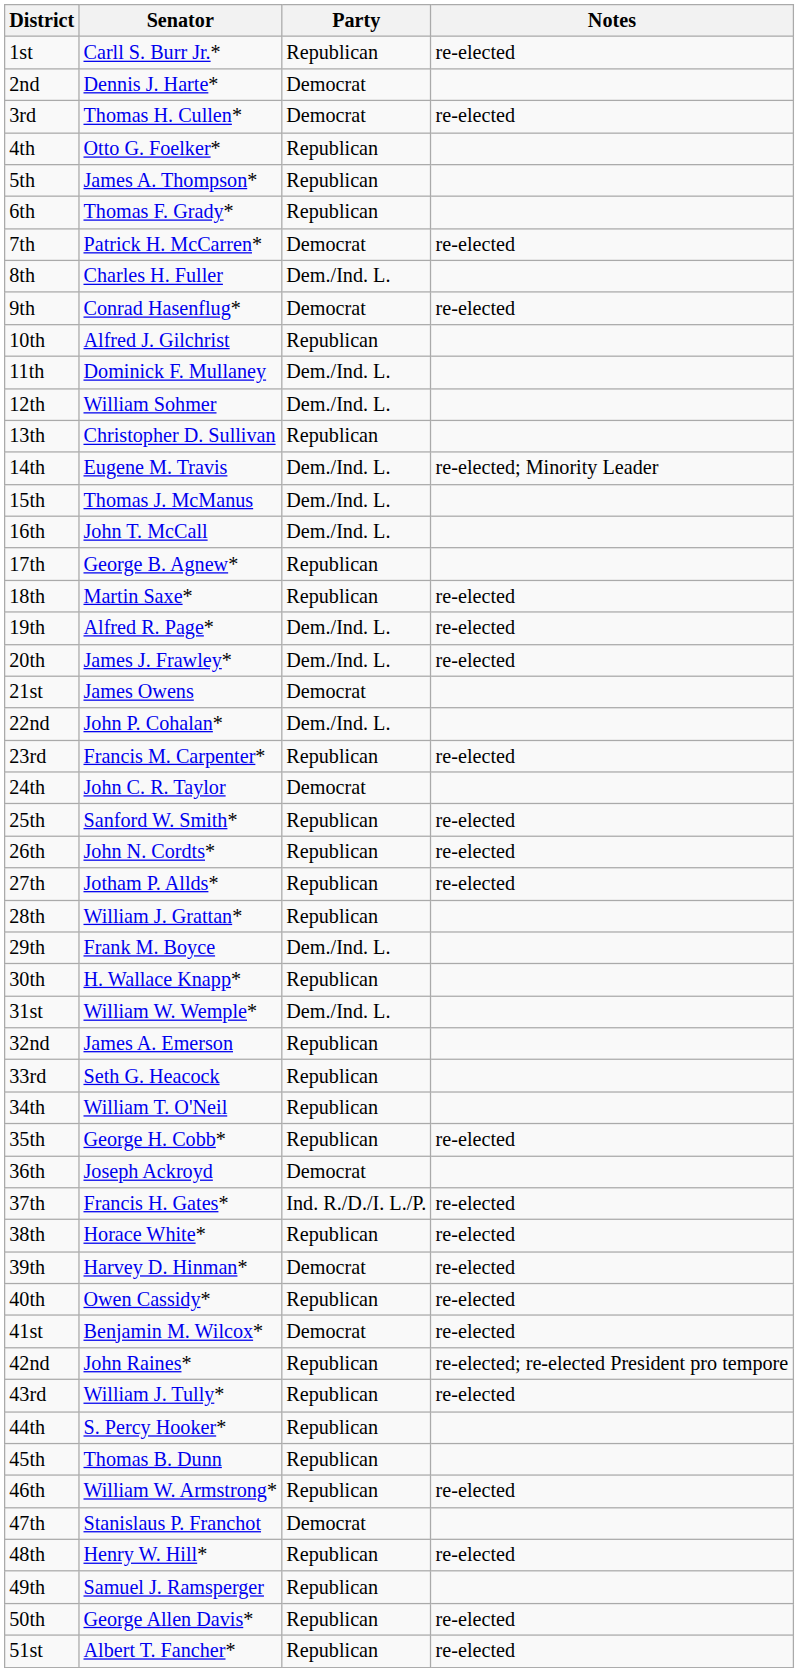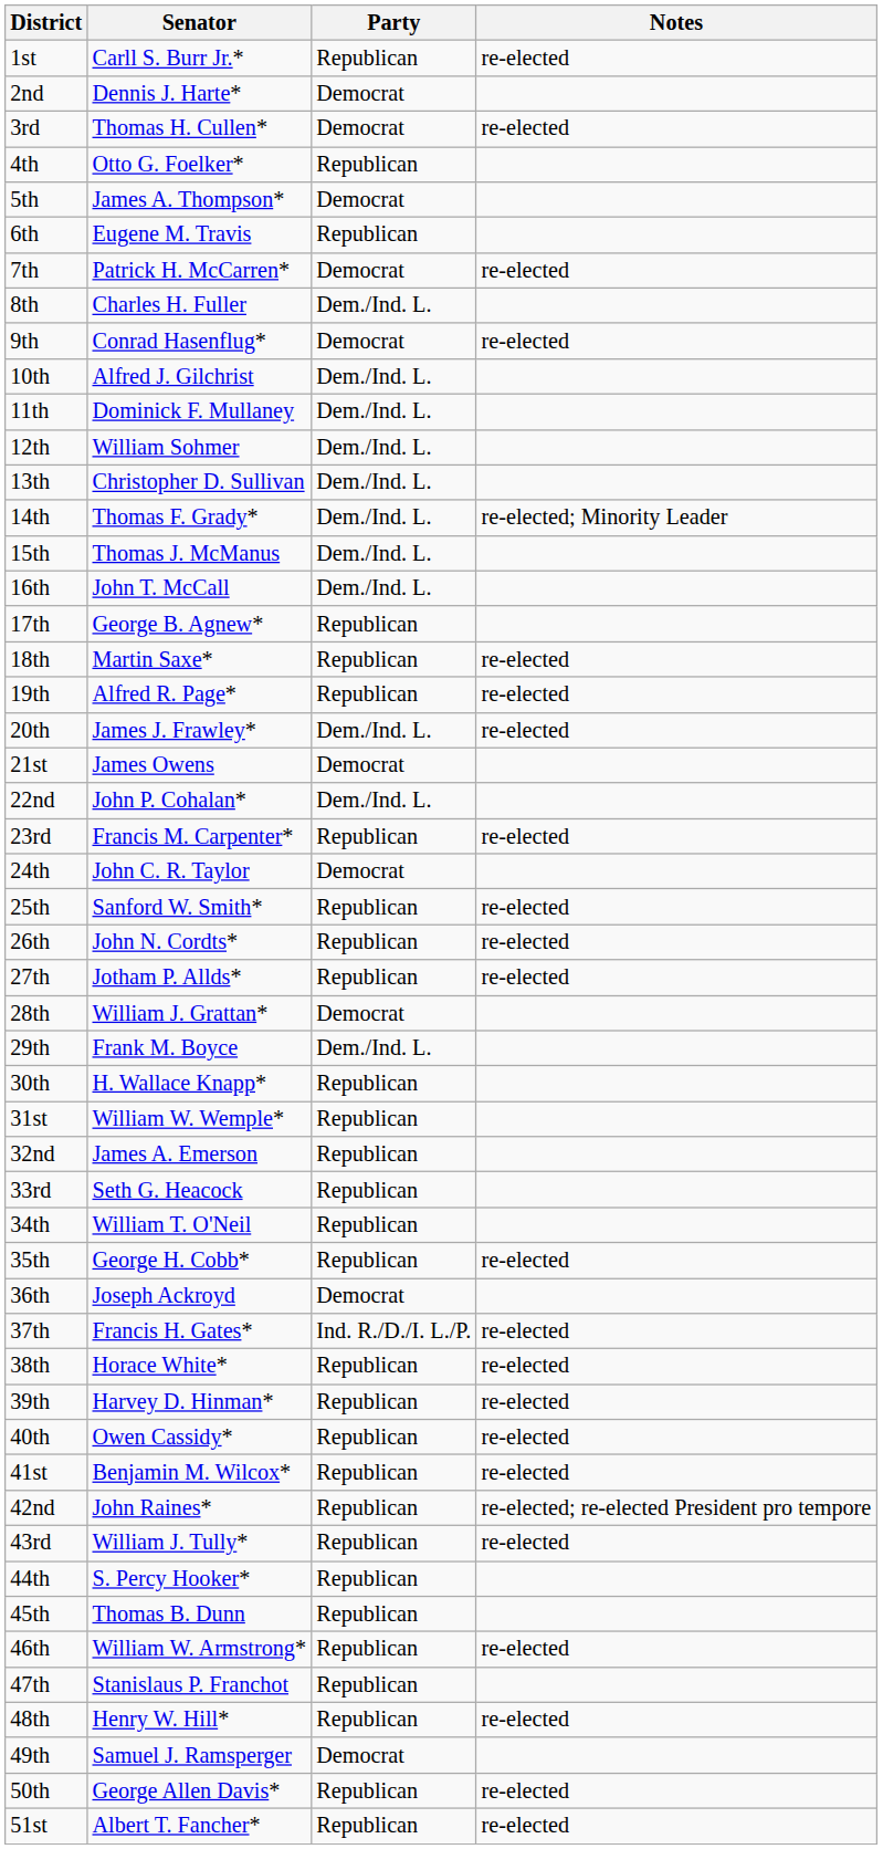5th | Party: Republican -> Democrat
6th | Senator: Thomas F. Grady* -> Eugene M. Travis
10th | Party: Republican -> Dem./Ind. L.
13th | Party: Republican -> Dem./Ind. L.
14th | Senator: Eugene M. Travis -> Thomas F. Grady*
19th | Party: Dem./Ind. L. -> Republican
28th | Party: Republican -> Democrat
31st | Party: Dem./Ind. L. -> Republican
39th | Party: Democrat -> Republican
41st | Party: Democrat -> Republican
47th | Party: Democrat -> Republican
49th | Party: Republican -> Democrat
